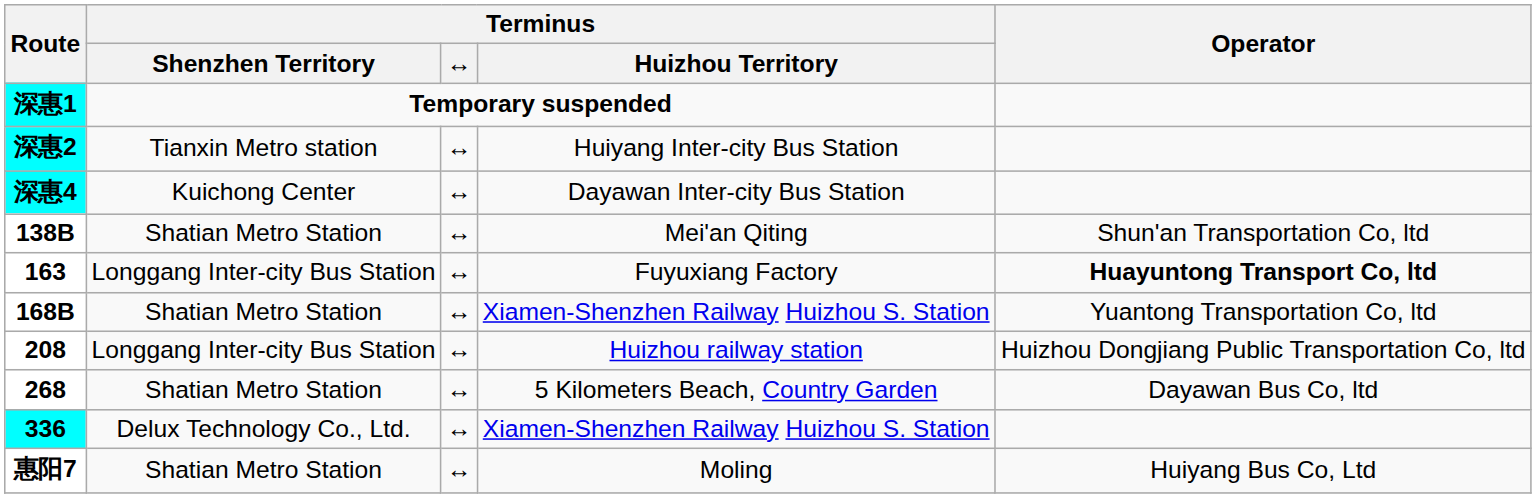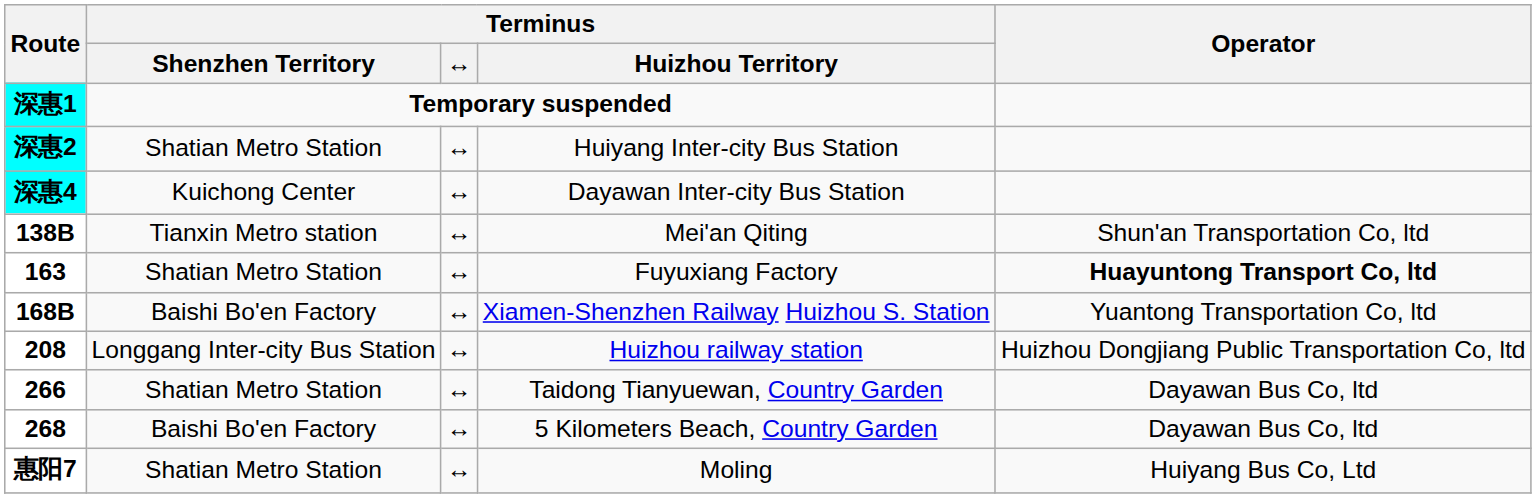Huiyang Inter-city Bus Station | Terminus / Shenzhen Territory: Tianxin Metro station -> Shatian Metro Station
Mei'an Qiting | Terminus / Shenzhen Territory: Shatian Metro Station -> Tianxin Metro station
Fuyuxiang Factory | Terminus / Shenzhen Territory: Longgang Inter-city Bus Station -> Shatian Metro Station
168B / Xiamen-Shenzhen Railway Huizhou S. Station | Terminus / Shenzhen Territory: Shatian Metro Station -> Baishi Bo'en Factory
+ row: 266 | Shatian Metro Station | ↔ | Taidong Tianyuewan, Country Garden | Dayawan Bus Co, ltd
5 Kilometers Beach, Country Garden | Terminus / Shenzhen Territory: Shatian Metro Station -> Baishi Bo'en Factory
- row: 336 | Delux Technology Co., Ltd. | ↔ | Xiamen-Shenzhen Railway Huizhou S. Station
